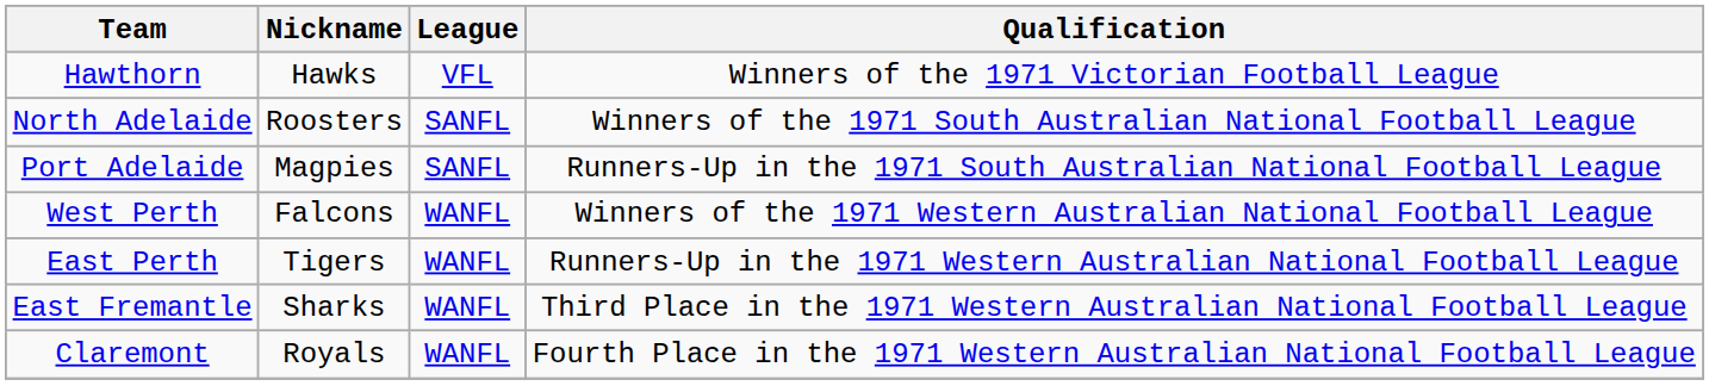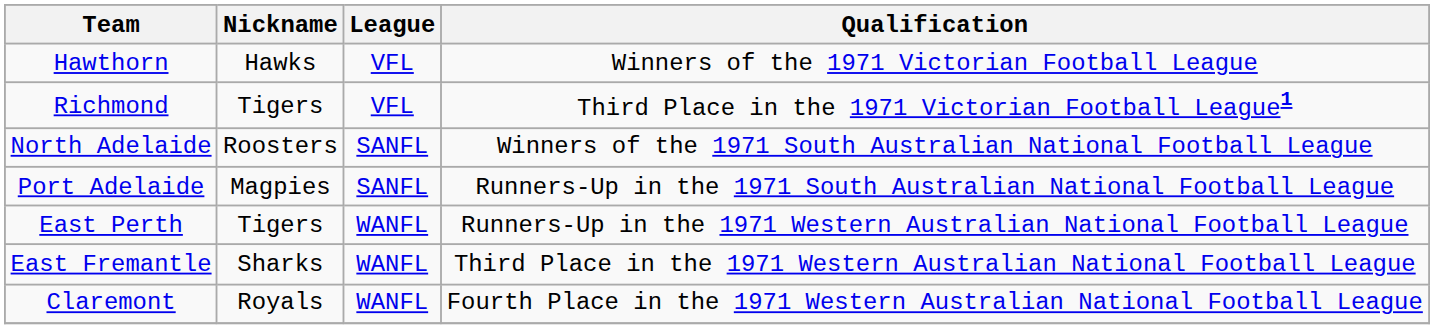+ row: Richmond | Tigers | VFL | Third Place in the 1971 Victorian Football League1
- row: West Perth | Falcons | WANFL | Winners of the 1971 Western Australian National Football League
